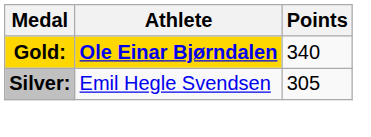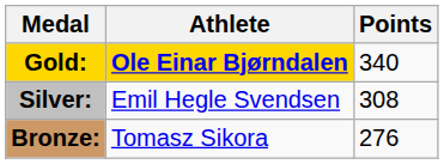Silver: | Points: 305 -> 308
+ row: Bronze: | Tomasz Sikora | 276
